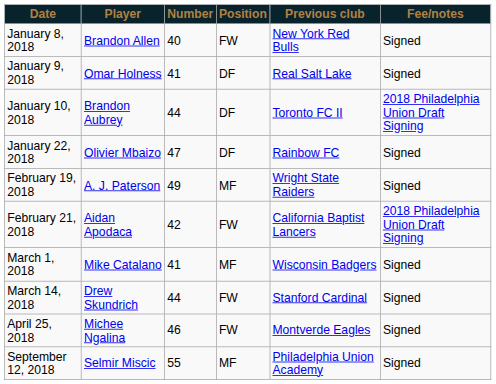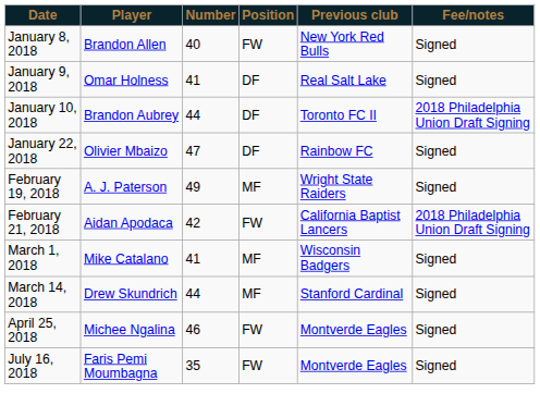March 14, 2018 | Position: FW -> MF
+ row: July 16, 2018 | Faris Pemi Moumbagna | 35 | FW | Montverde Eagles | Signed
- row: September 12, 2018 | Selmir Miscic | 55 | MF | Philadelphia Union Academy | Signed
